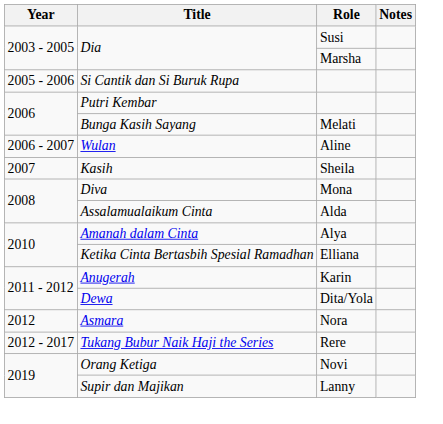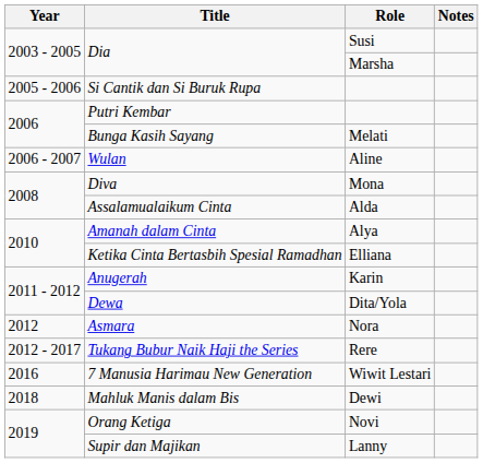- row: 2007 | Kasih | Sheila
+ row: 2016 | 7 Manusia Harimau New Generation | Wiwit Lestari
+ row: 2018 | Mahluk Manis dalam Bis | Dewi
